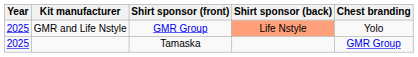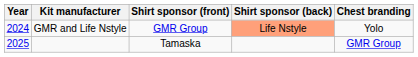GMR and Life Nstyle | Year: 2025 -> 2024
